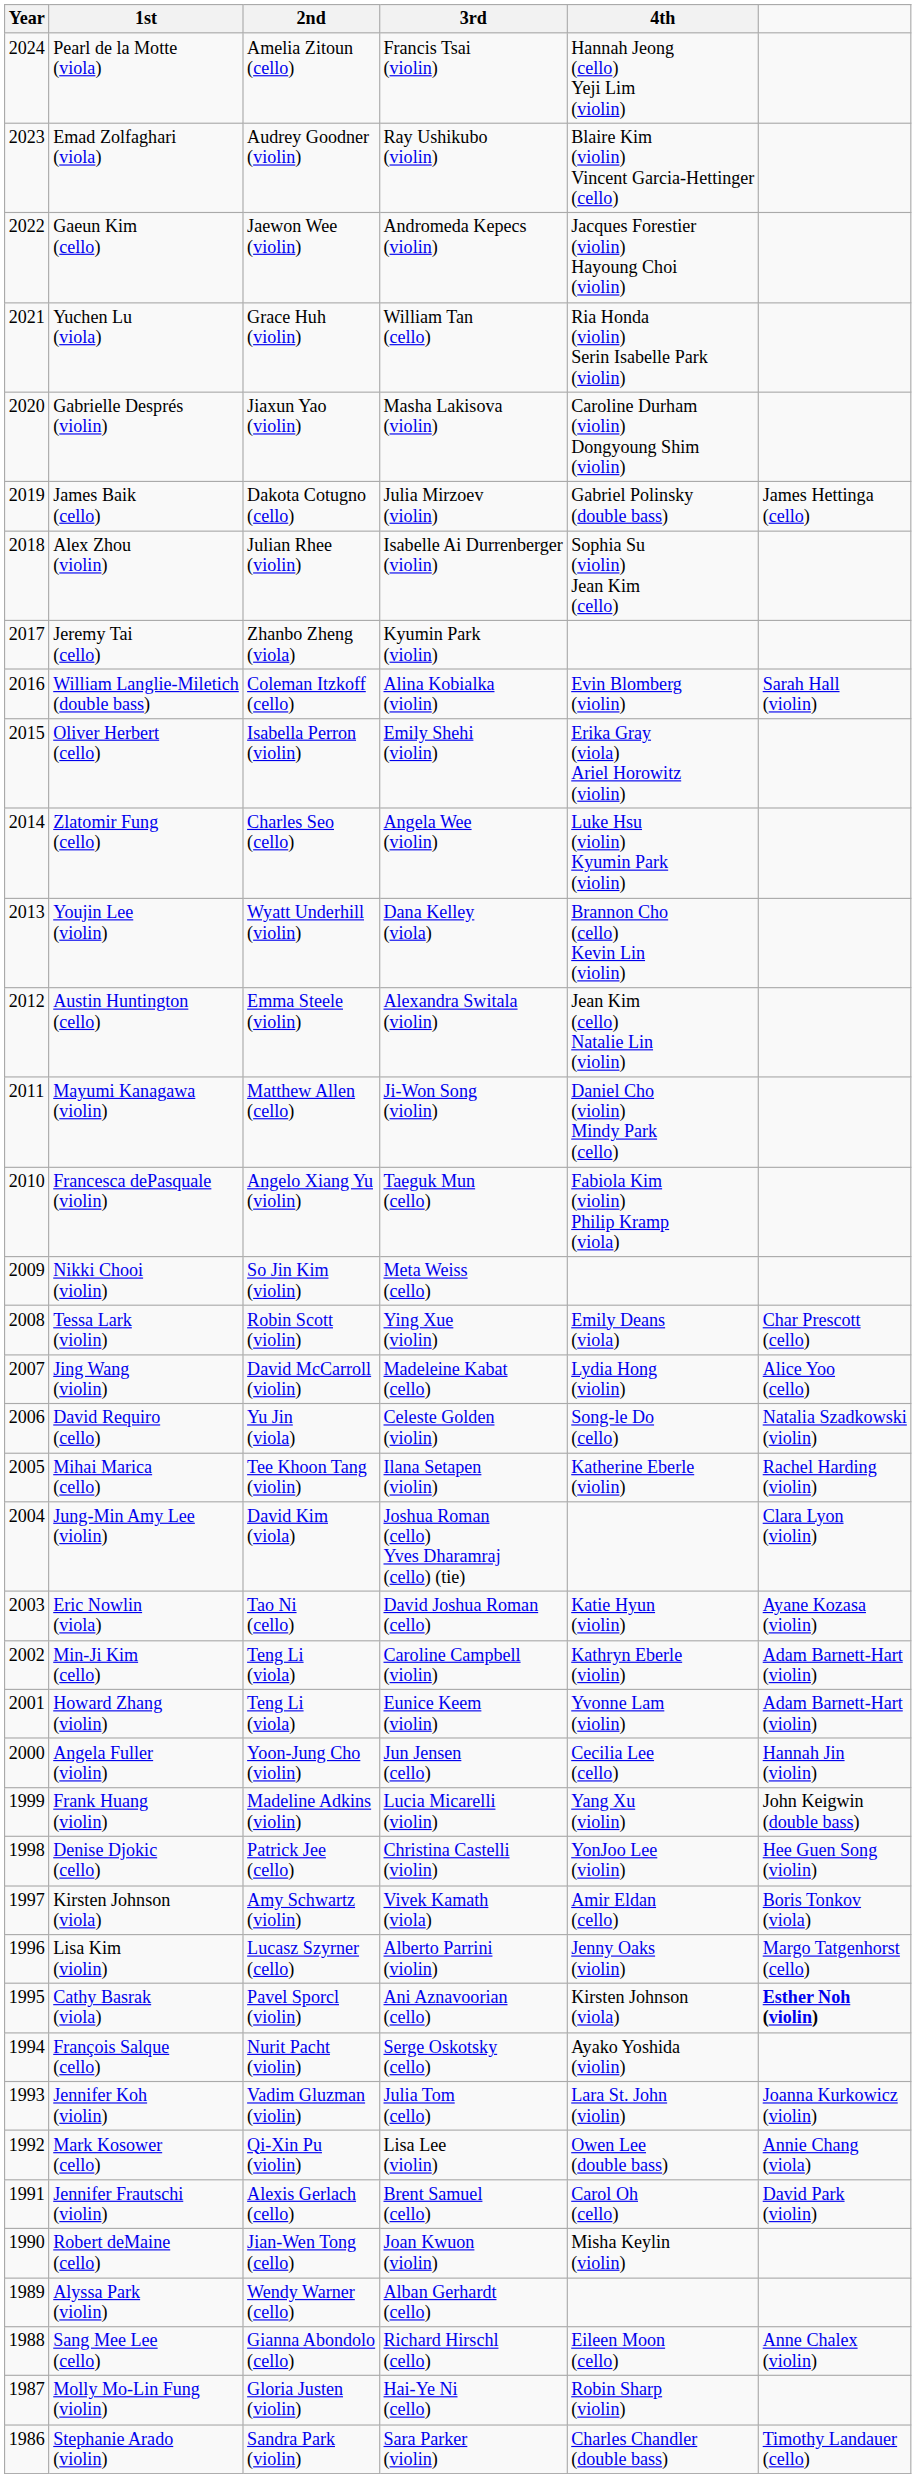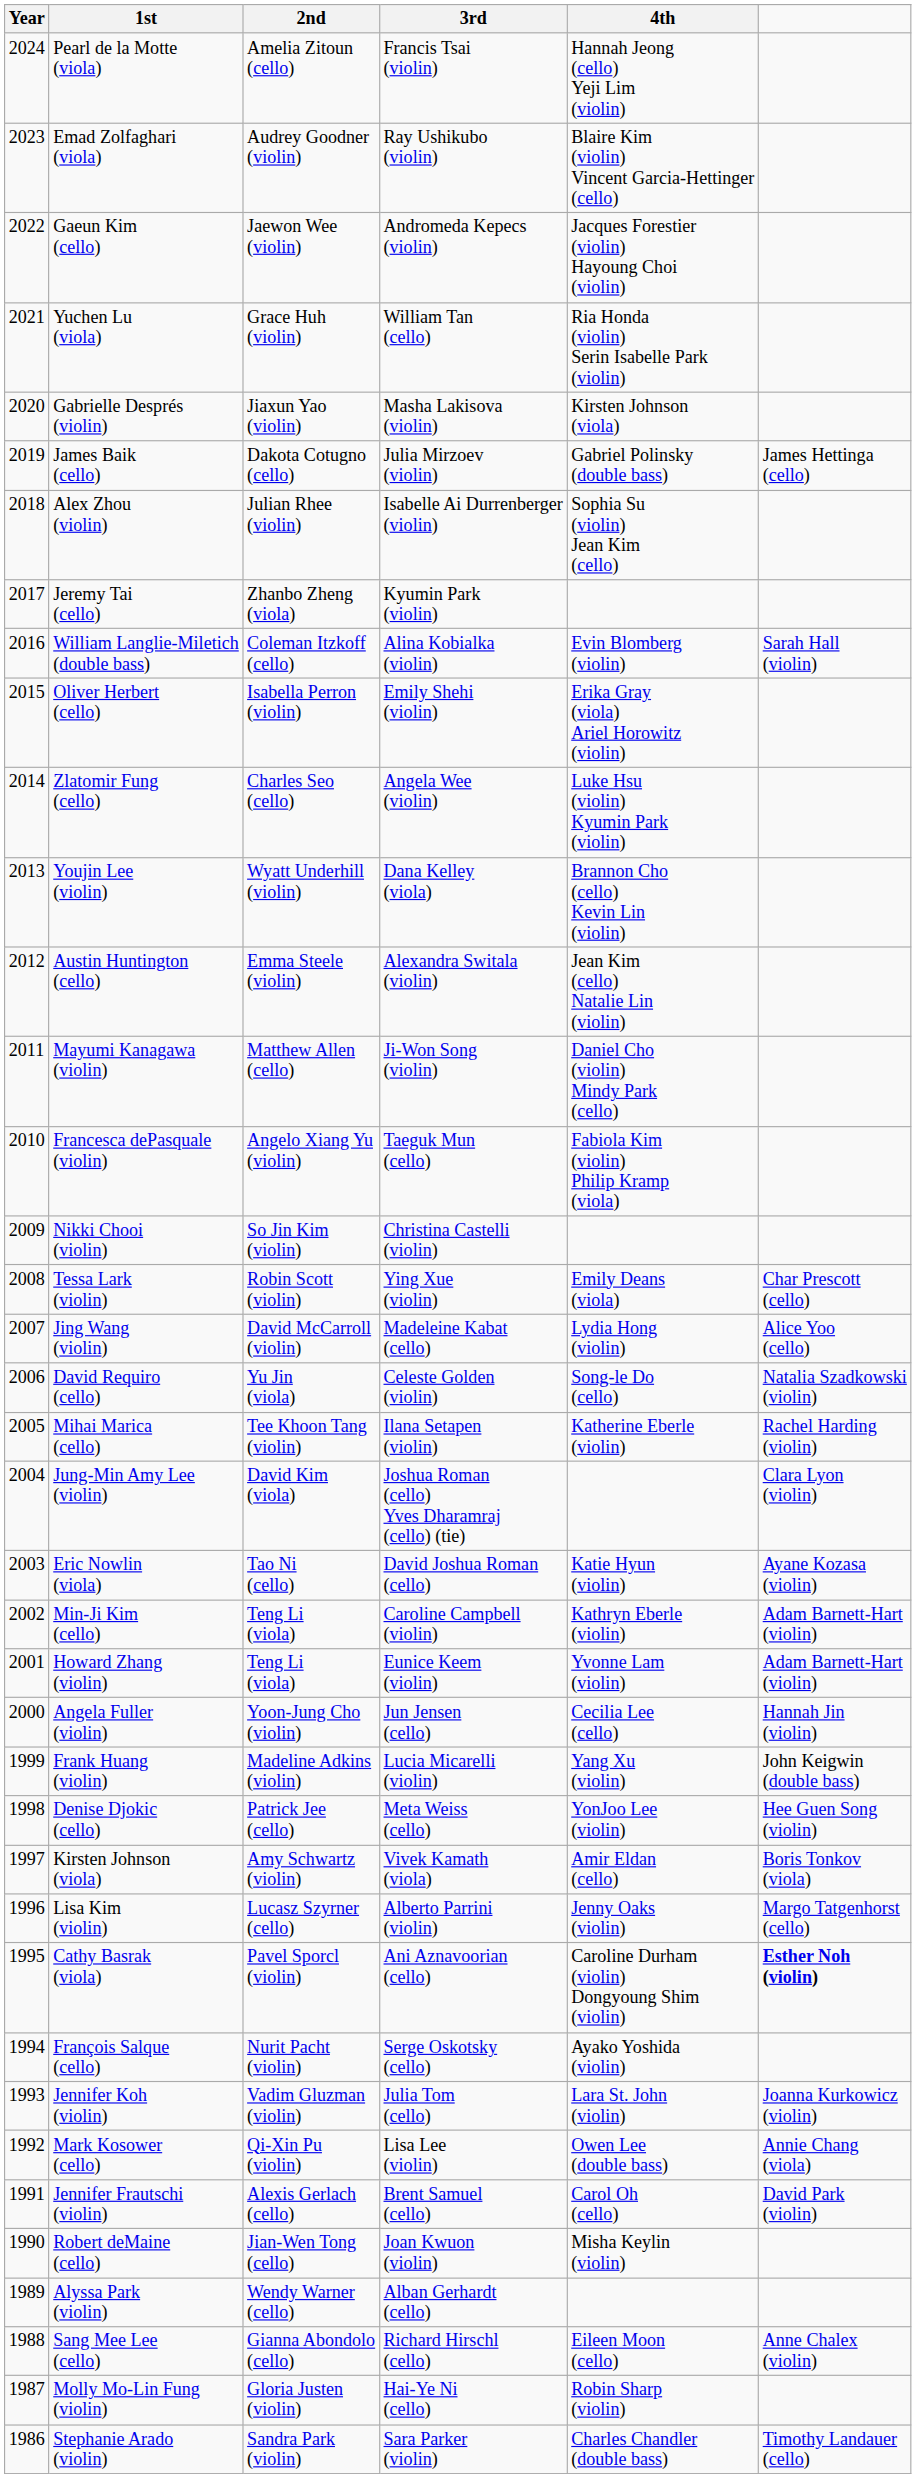Gabrielle Després (violin) | 4th: Caroline Durham (violin) Dongyoung Shim (violin) -> Kirsten Johnson (viola)
Nikki Chooi (violin) | 3rd: Meta Weiss (cello) -> Christina Castelli (violin)
Denise Djokic (cello) | 3rd: Christina Castelli (violin) -> Meta Weiss (cello)
Cathy Basrak (viola) | 4th: Kirsten Johnson (viola) -> Caroline Durham (violin) Dongyoung Shim (violin)
